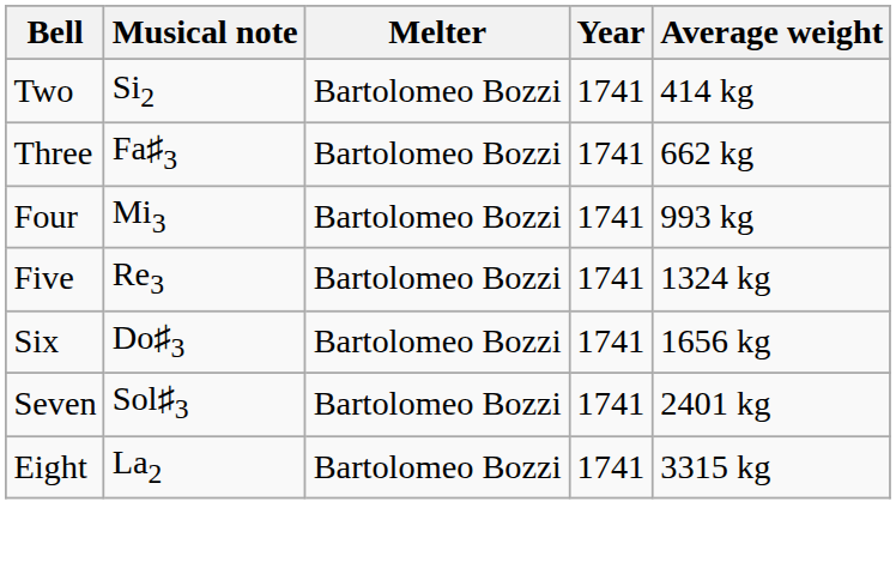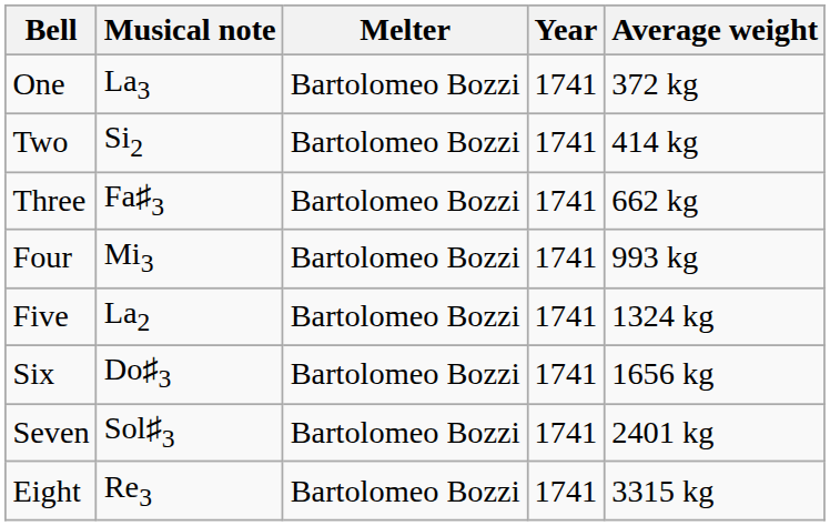+ row: One | La3 | Bartolomeo Bozzi | 1741 | 372 kg
Five | Musical note: Re3 -> La2
Eight | Musical note: La2 -> Re3
